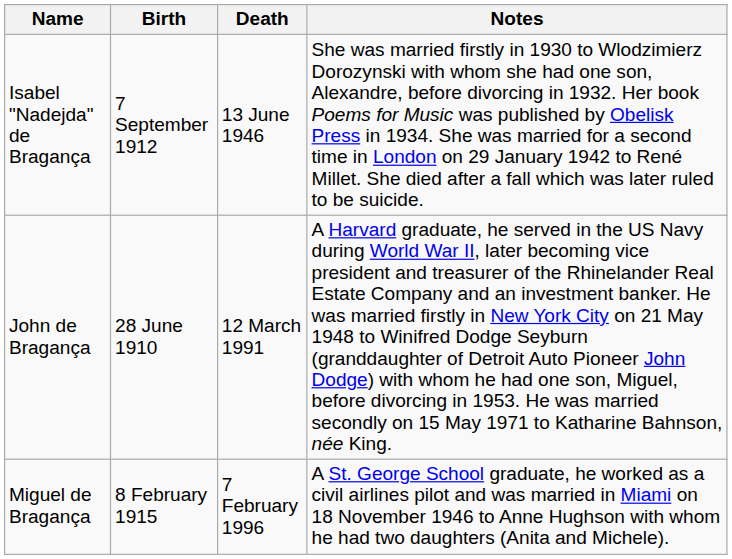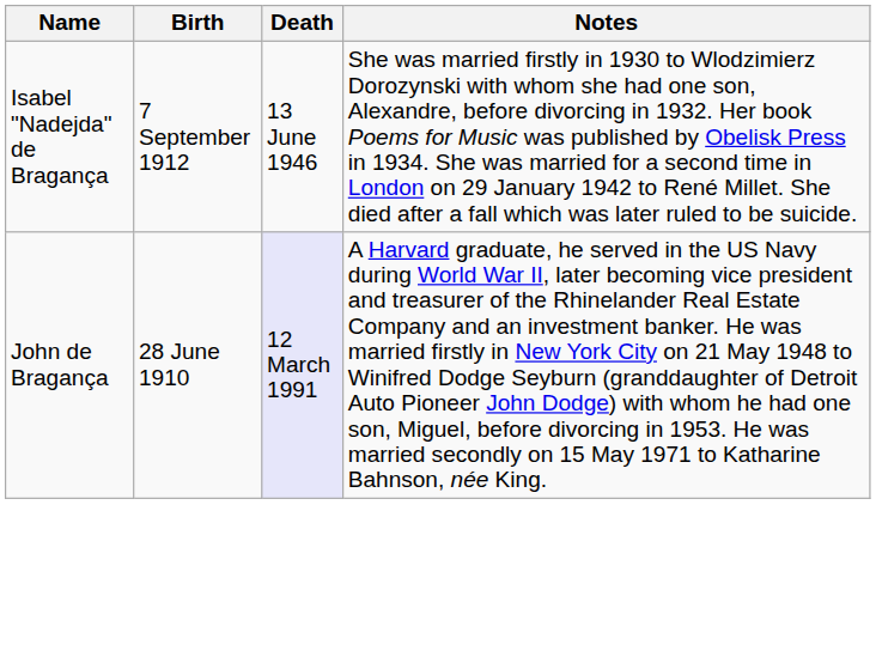John de Bragança | Death: no background -> lavender background
- row: Miguel de Bragança | 8 February 1915 | 7 February 1996 | A St. George School graduate, he worked as a civil airlines pilot and was married in Miami on 18 November 1946 to Anne Hughson with whom he had two daughters (Anita and Michele).
